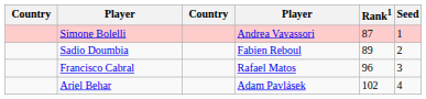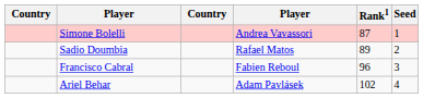Sadio Doumbia | column 4: Fabien Reboul -> Rafael Matos
Francisco Cabral | column 4: Rafael Matos -> Fabien Reboul
